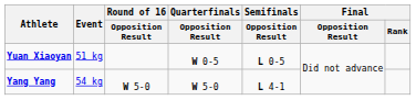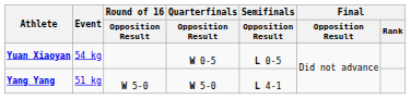Yuan Xiaoyan | Event: 51 kg -> 54 kg
Yang Yang | Event: 54 kg -> 51 kg
